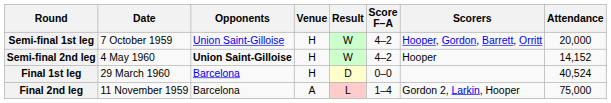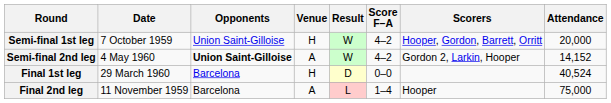Semi-final 2nd leg | Venue: H -> A
Semi-final 2nd leg | Scorers: Hooper -> Gordon 2, Larkin, Hooper
Final 2nd leg | Scorers: Gordon 2, Larkin, Hooper -> Hooper
